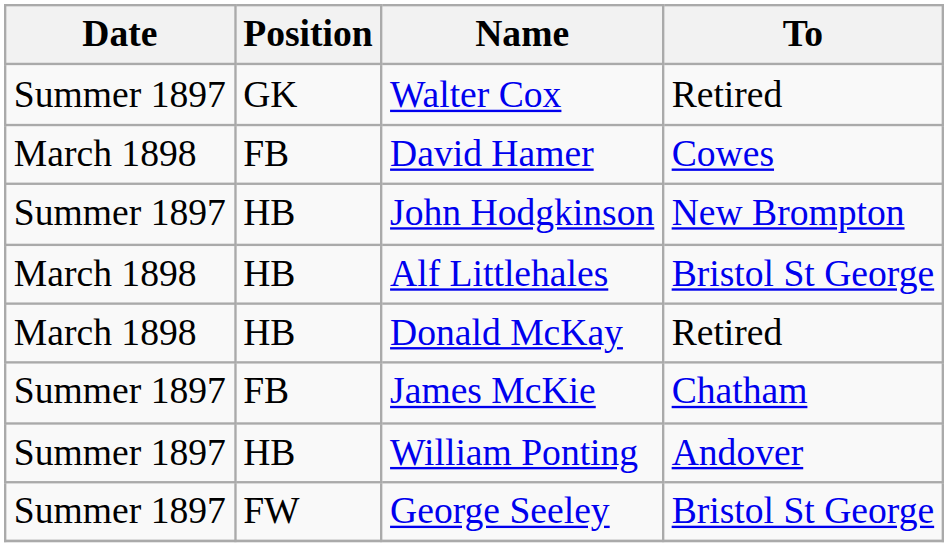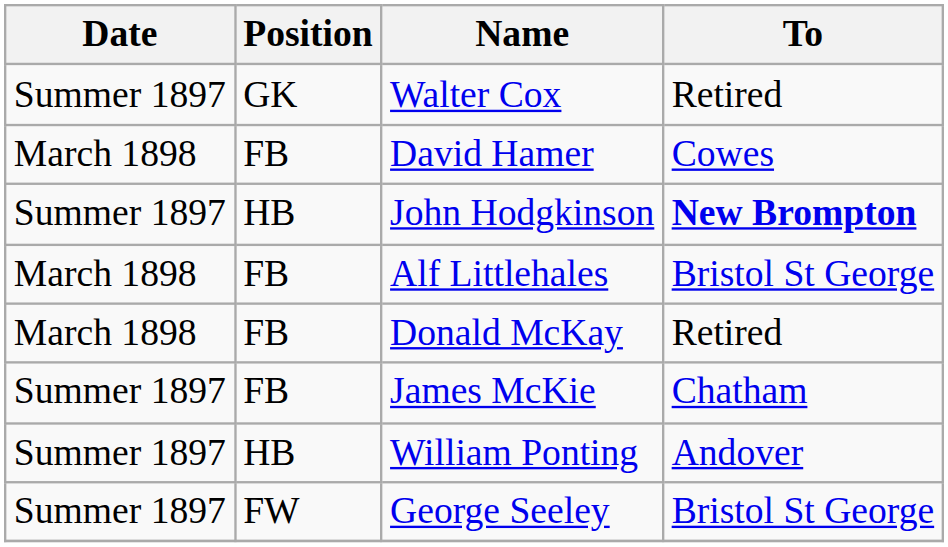John Hodgkinson | To: normal -> bold
Alf Littlehales | Position: HB -> FB
Donald McKay | Position: HB -> FB
